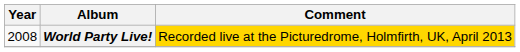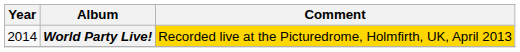World Party Live! | Year: 2008 -> 2014
